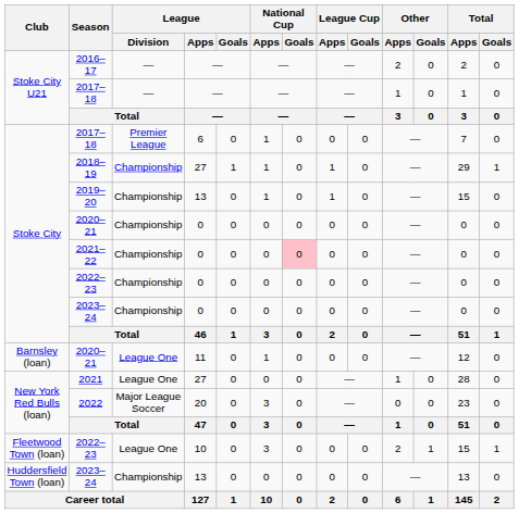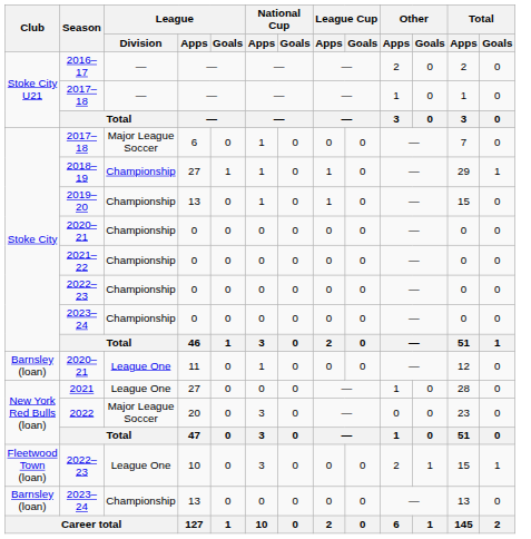2017–18 / 6 | League / Division: Premier League -> Major League Soccer
2021–22 | National Cup / Goals: pink background -> no background
2023–24 / 13 | Club: Huddersfield Town (loan) -> Barnsley (loan)
